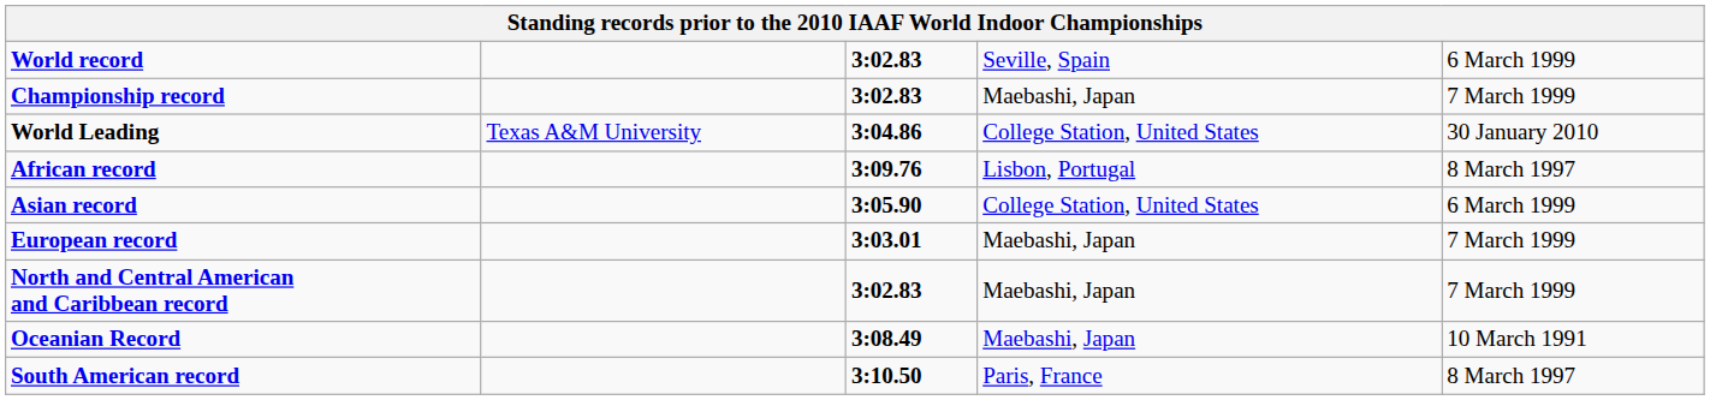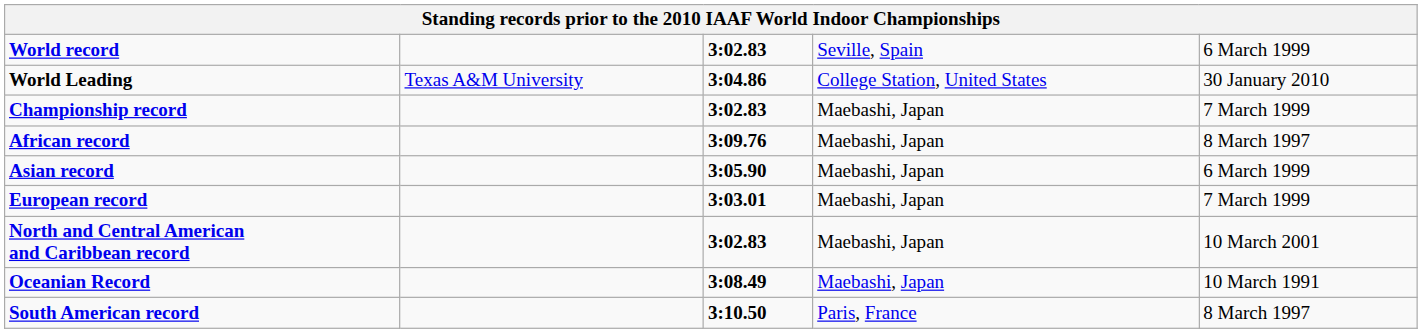rows swapped: Championship record <-> World Leading
African record | column 4: Lisbon, Portugal -> Maebashi, Japan
Asian record | column 4: College Station, United States -> Maebashi, Japan
North and Central American and Caribbean record | column 5: 7 March 1999 -> 10 March 2001
